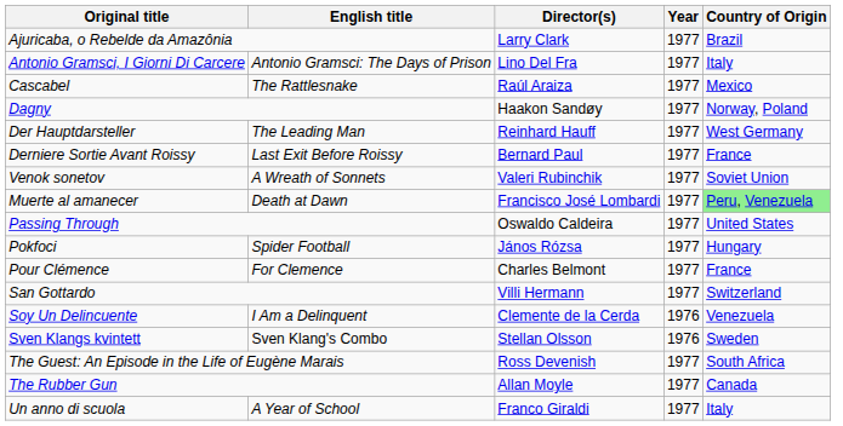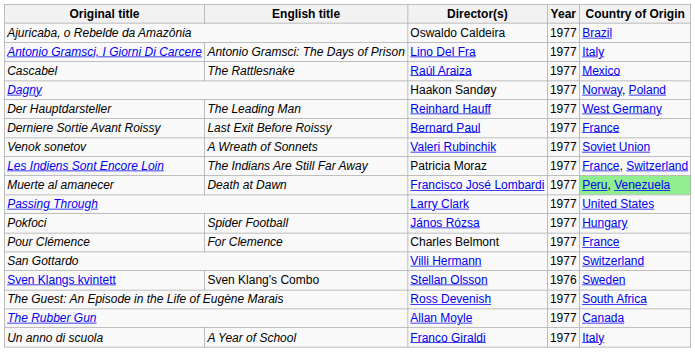Ajuricaba, o Rebelde da Amazônia | Director(s): Larry Clark -> Oswaldo Caldeira
+ row: Les Indiens Sont Encore Loin | The Indians Are Still Far Away | Patricia Moraz | 1977 | France, Switzerland
Passing Through | Director(s): Oswaldo Caldeira -> Larry Clark
- row: Soy Un Delincuente | I Am a Delinquent | Clemente de la Cerda | 1976 | Venezuela
